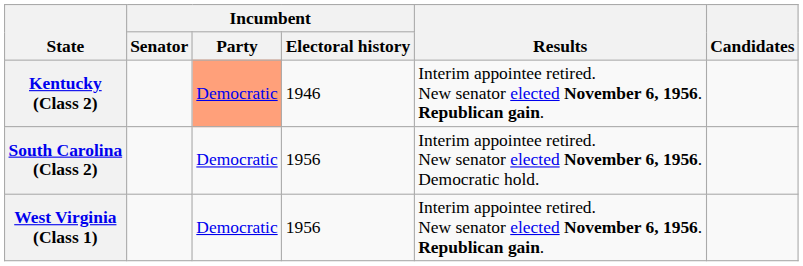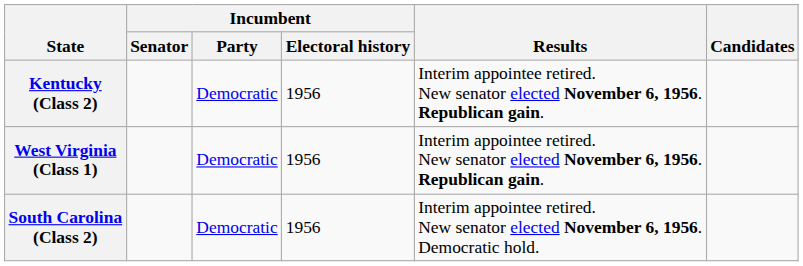Kentucky (Class 2) | Incumbent / Party: lightsalmon background -> no background
Kentucky (Class 2) | Incumbent / Electoral history: 1946 -> 1956
rows swapped: South Carolina (Class 2) <-> West Virginia (Class 1)
